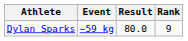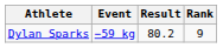Dylan Sparks | Result: 80.0 -> 80.2
